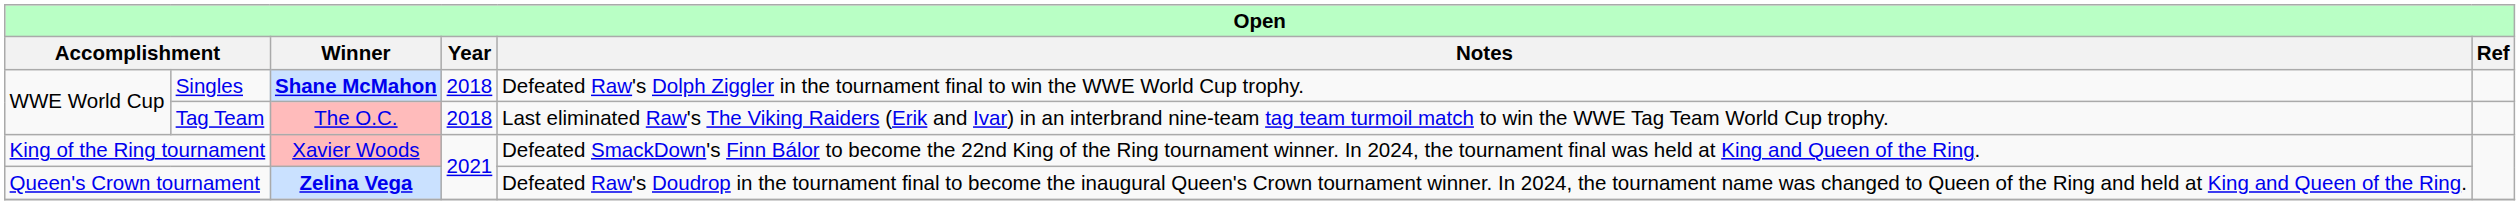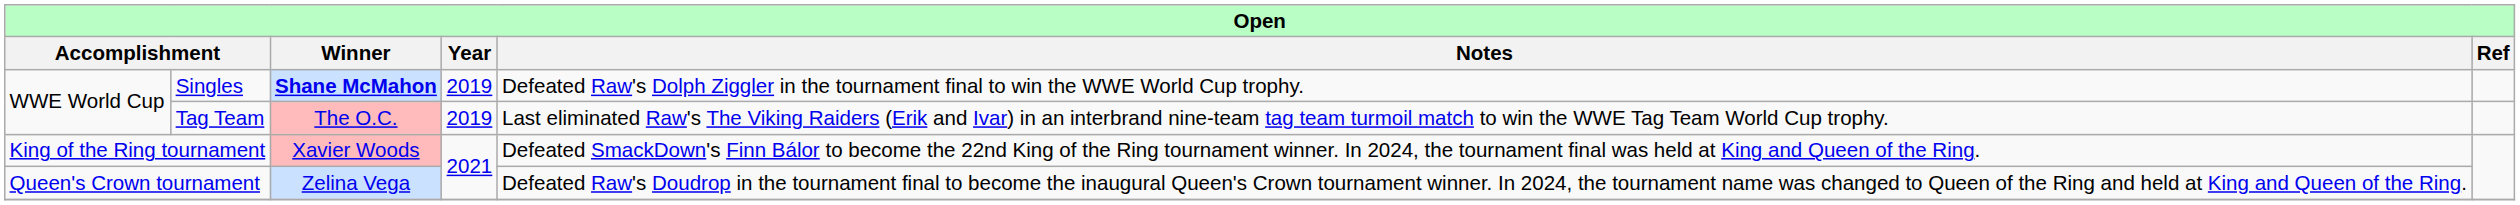Singles | Year: 2018 -> 2019
Tag Team | Year: 2018 -> 2019
Queen's Crown tournament | Winner: bold -> normal
